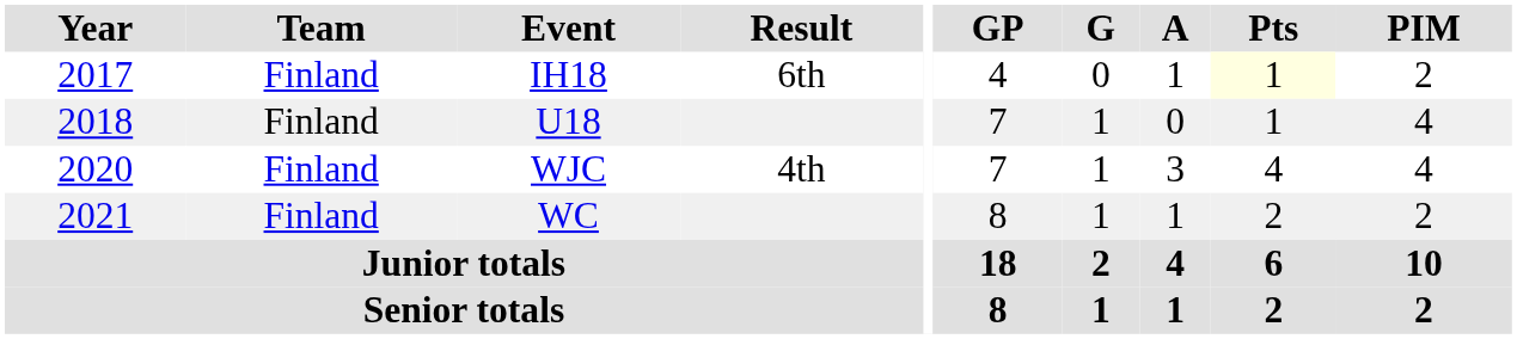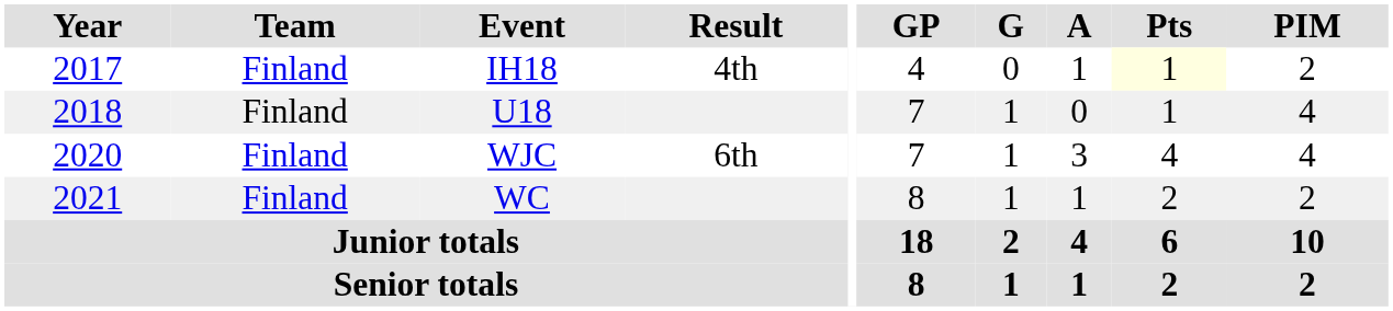IH18 | Result: 6th -> 4th
WJC | Result: 4th -> 6th
